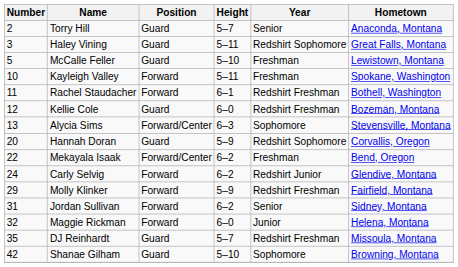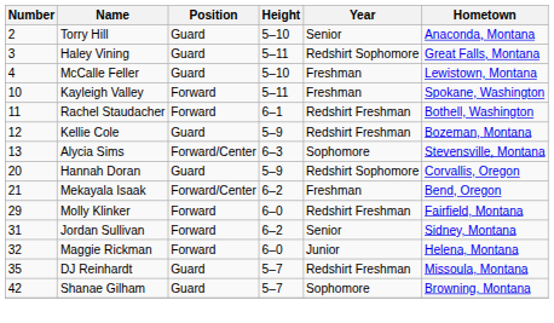Torry Hill | Height: 5–7 -> 5–10
McCalle Feller | Number: 5 -> 4
Kellie Cole | Height: 6–0 -> 5–9
Mekayala Isaak | Number: 22 -> 21
- row: 24 | Carly Selvig | Forward | 6–2 | Redshirt Junior | Glendive, Montana
Molly Klinker | Height: 5–9 -> 6–0
Shanae Gilham | Height: 5–10 -> 5–7
